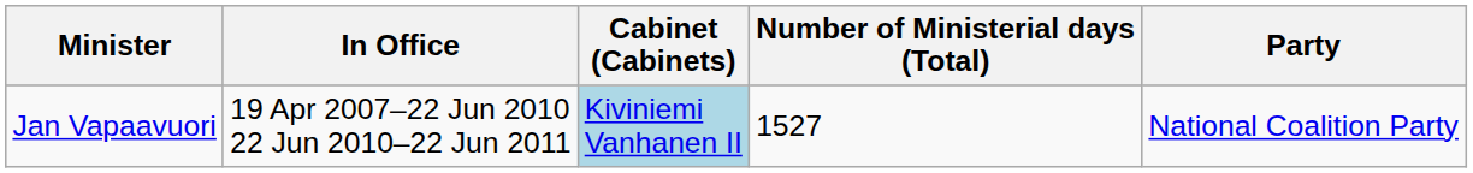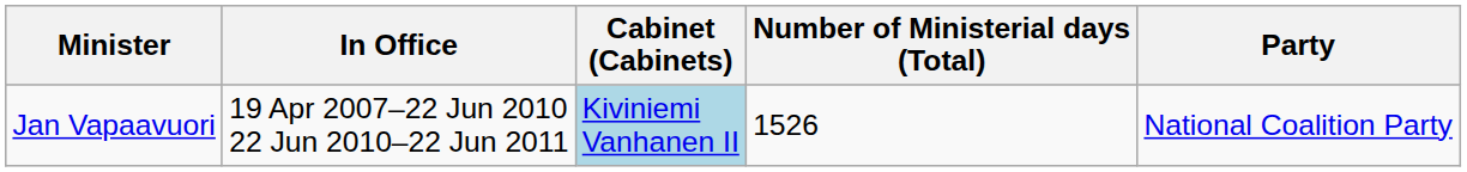Jan Vapaavuori | Number of Ministerial days (Total): 1527 -> 1526
